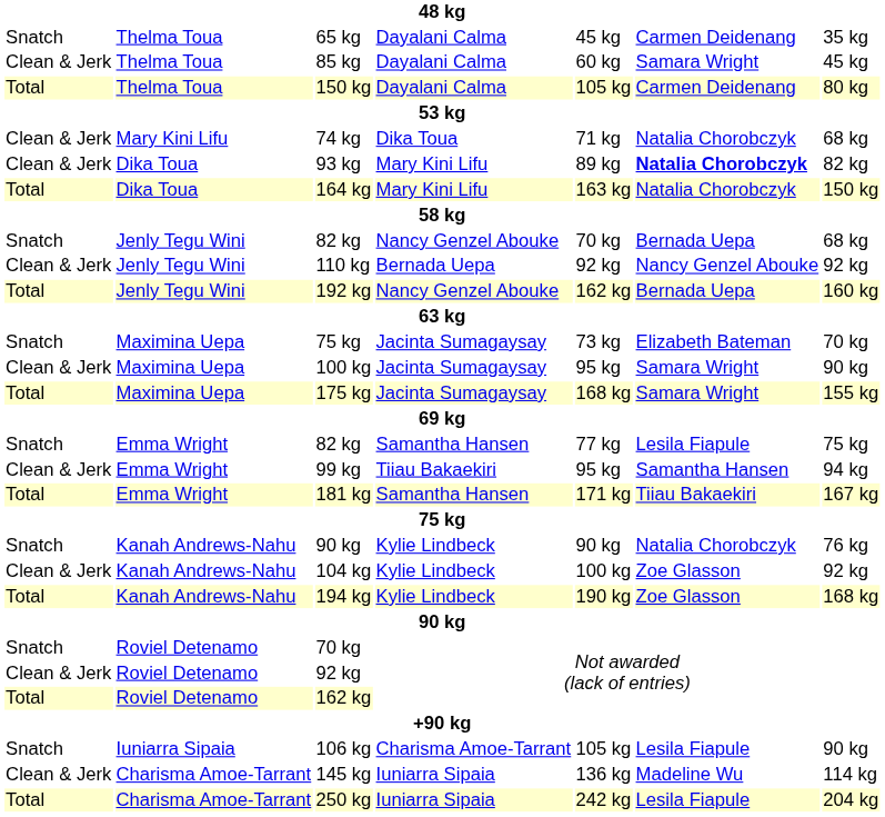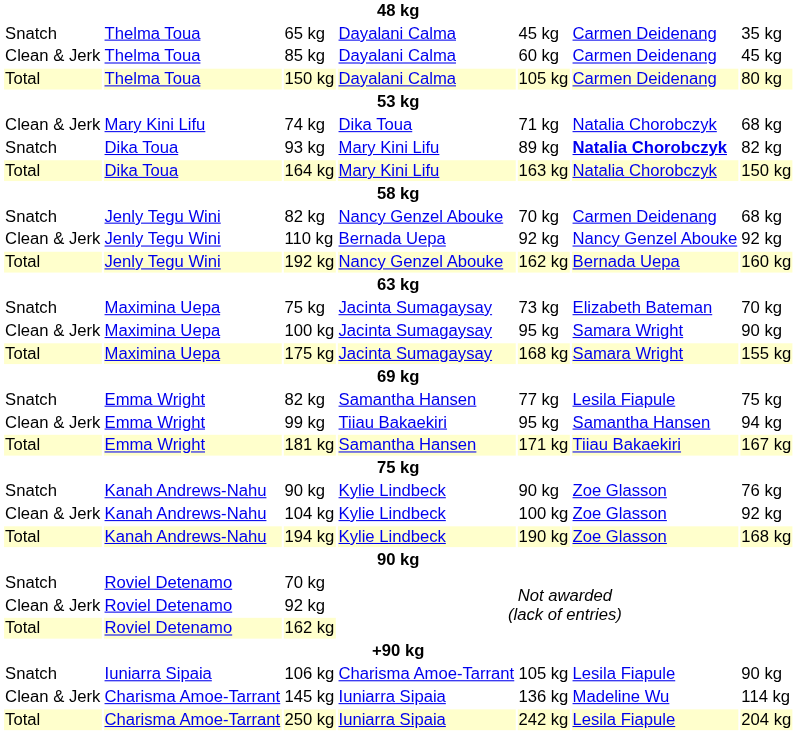85 kg | column 6: Samara Wright -> Carmen Deidenang
93 kg | column 1: Clean & Jerk -> Snatch
82 kg / Nancy Genzel Abouke | column 6: Bernada Uepa -> Carmen Deidenang
90 kg / Kylie Lindbeck | column 6: Natalia Chorobczyk -> Zoe Glasson
